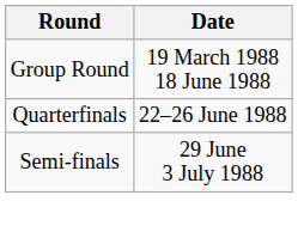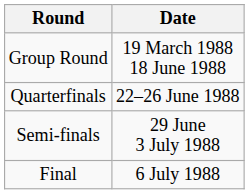+ row: Final | 6 July 1988
